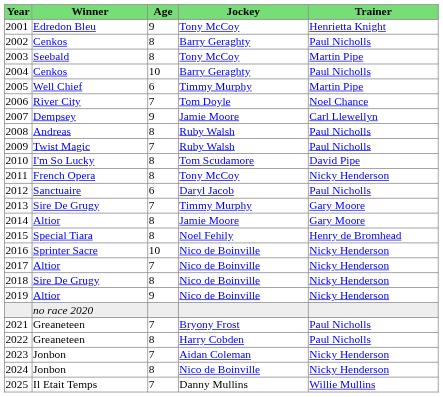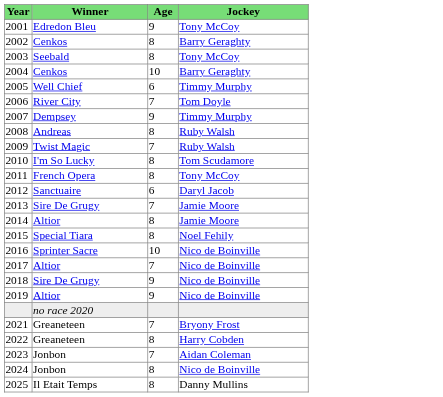- column: Trainer | Henrietta Knight | Paul Nicholls | Martin Pipe | Paul Nicholls | Martin Pipe | Noel Chance | Carl Llewellyn | Paul Nicholls | Paul Nicholls | David Pipe | Nicky Henderson | Paul Nicholls | Gary Moore | Gary Moore | Henry de Bromhead | Nicky Henderson | Nicky Henderson | Nicky Henderson | Nicky Henderson | Paul Nicholls | Paul Nicholls | Nicky Henderson | Nicky Henderson | Willie Mullins
2007 | Jockey: Jamie Moore -> Timmy Murphy
2013 | Jockey: Timmy Murphy -> Jamie Moore
2018 | Age: 8 -> 9
2025 | Age: 7 -> 8
